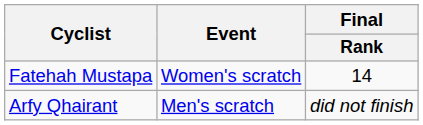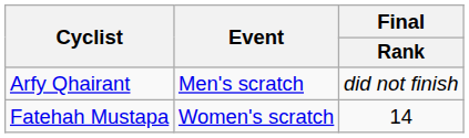rows swapped: Arfy Qhairant <-> Fatehah Mustapa
